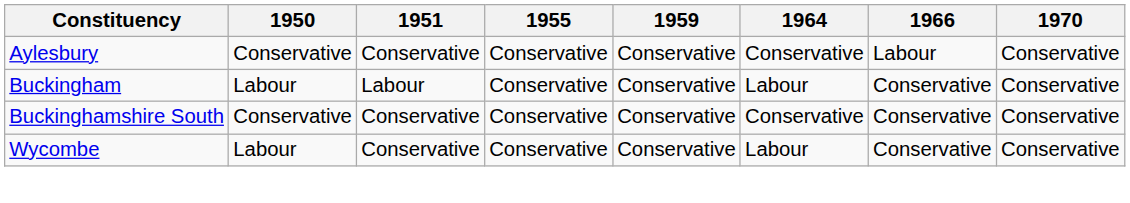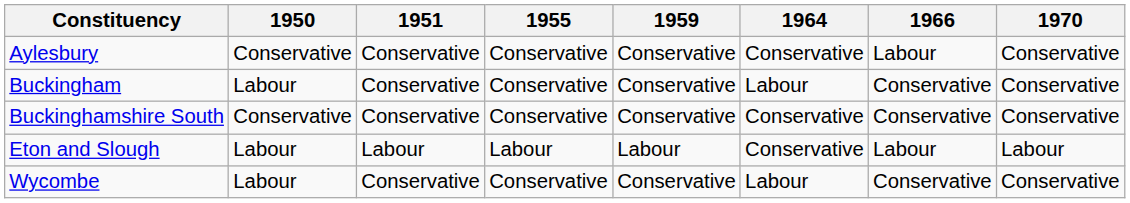Buckingham | 1951: Labour -> Conservative
+ row: Eton and Slough | Labour | Labour | Labour | Labour | Conservative | Labour | Labour
